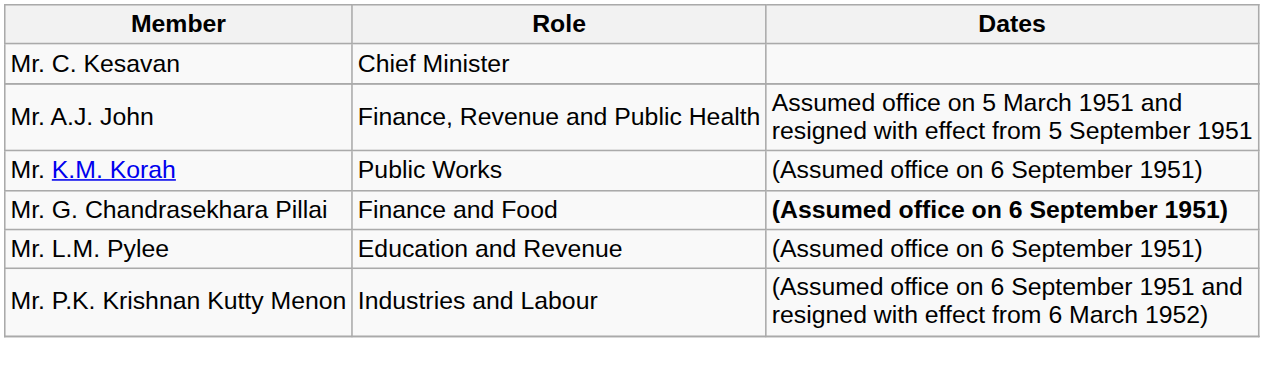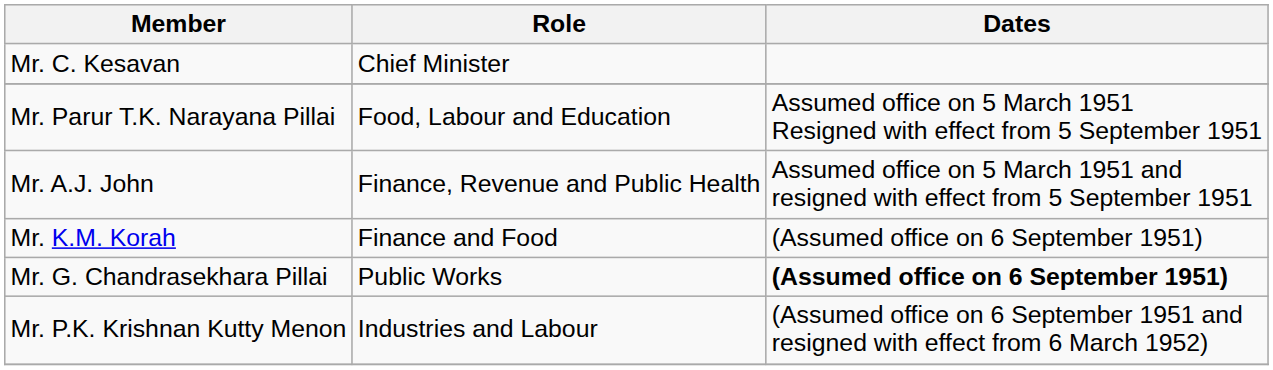+ row: Mr. Parur T.K. Narayana Pillai | Food, Labour and Education | Assumed office on 5 March 1951 Resigned with effect from 5 September 1951
Mr. K.M. Korah | Role: Public Works -> Finance and Food
Mr. G. Chandrasekhara Pillai | Role: Finance and Food -> Public Works
- row: Mr. L.M. Pylee | Education and Revenue | (Assumed office on 6 September 1951)
